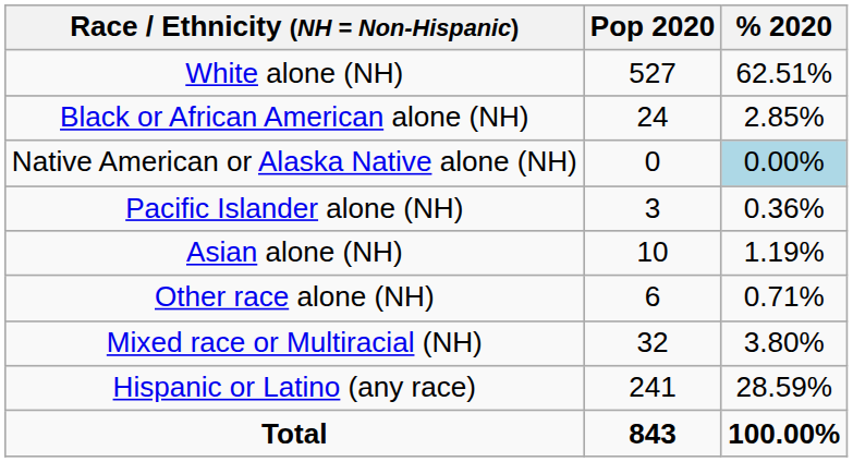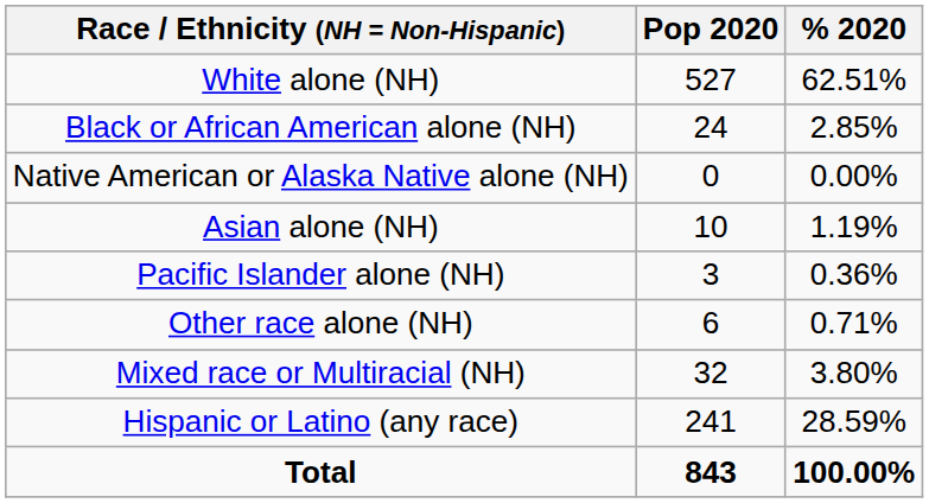Native American or Alaska Native alone (NH) | % 2020: lightblue background -> no background
rows swapped: Asian alone (NH) <-> Pacific Islander alone (NH)
